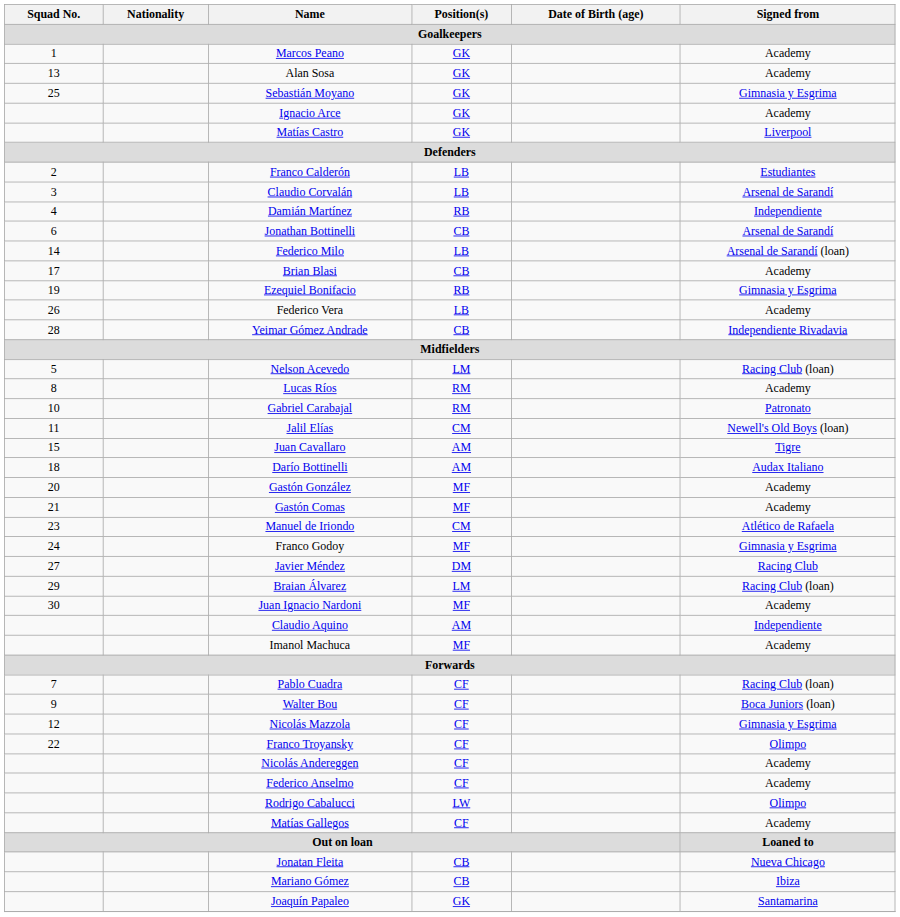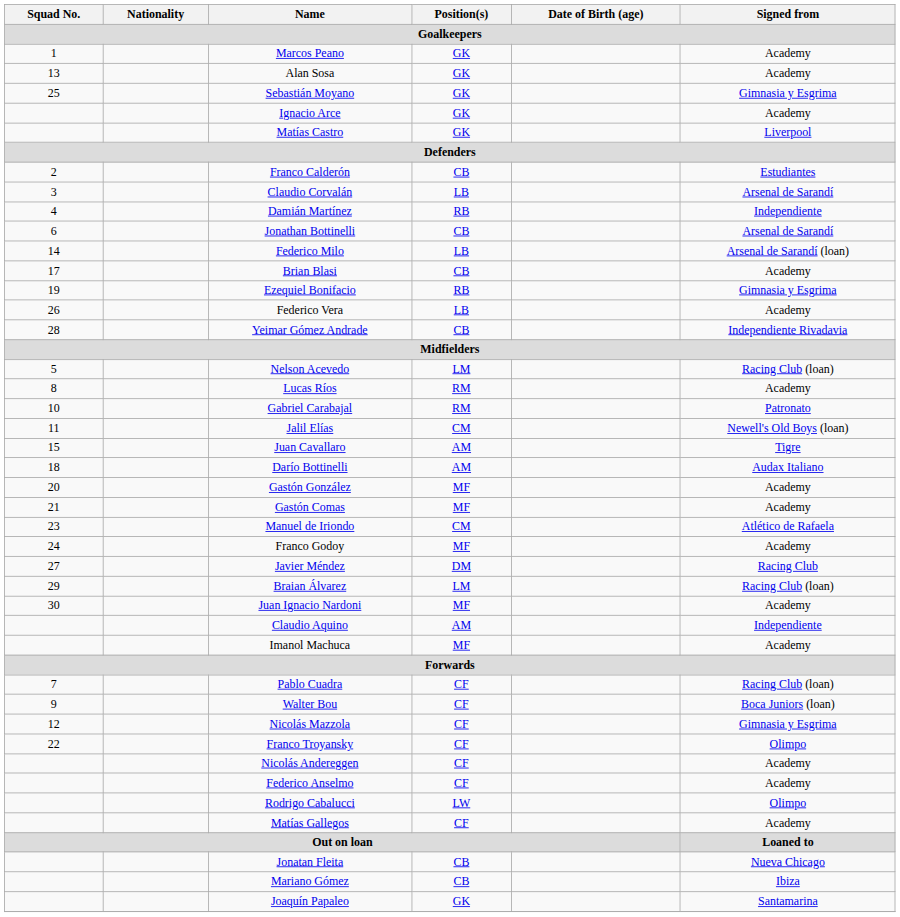Franco Calderón | Position(s) / Goalkeepers: LB -> CB
Franco Godoy | Signed from / Goalkeepers: Gimnasia y Esgrima -> Academy
